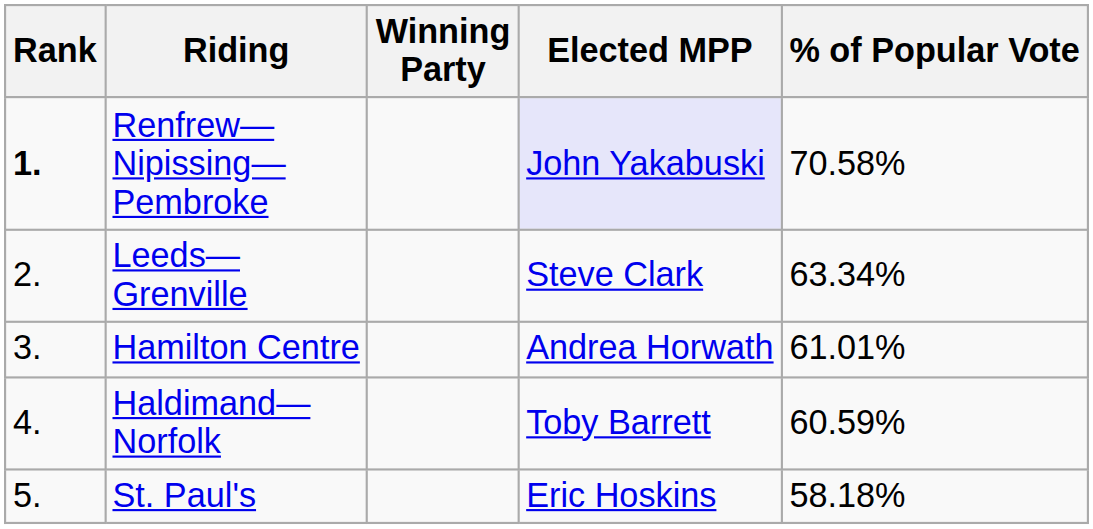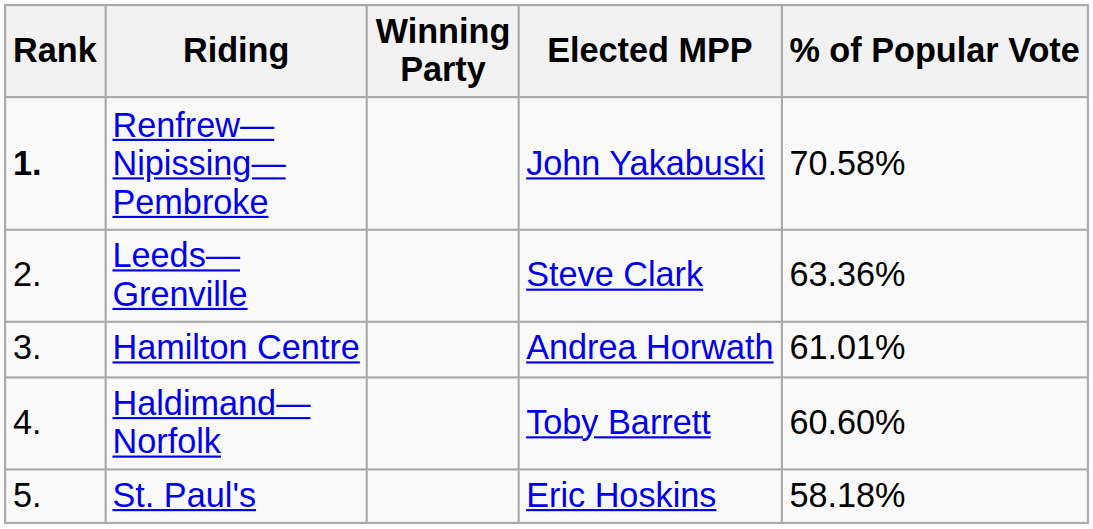Renfrew— Nipissing— Pembroke | Elected MPP: lavender background -> no background
Leeds— Grenville | % of Popular Vote: 63.34% -> 63.36%
Haldimand— Norfolk | % of Popular Vote: 60.59% -> 60.60%
